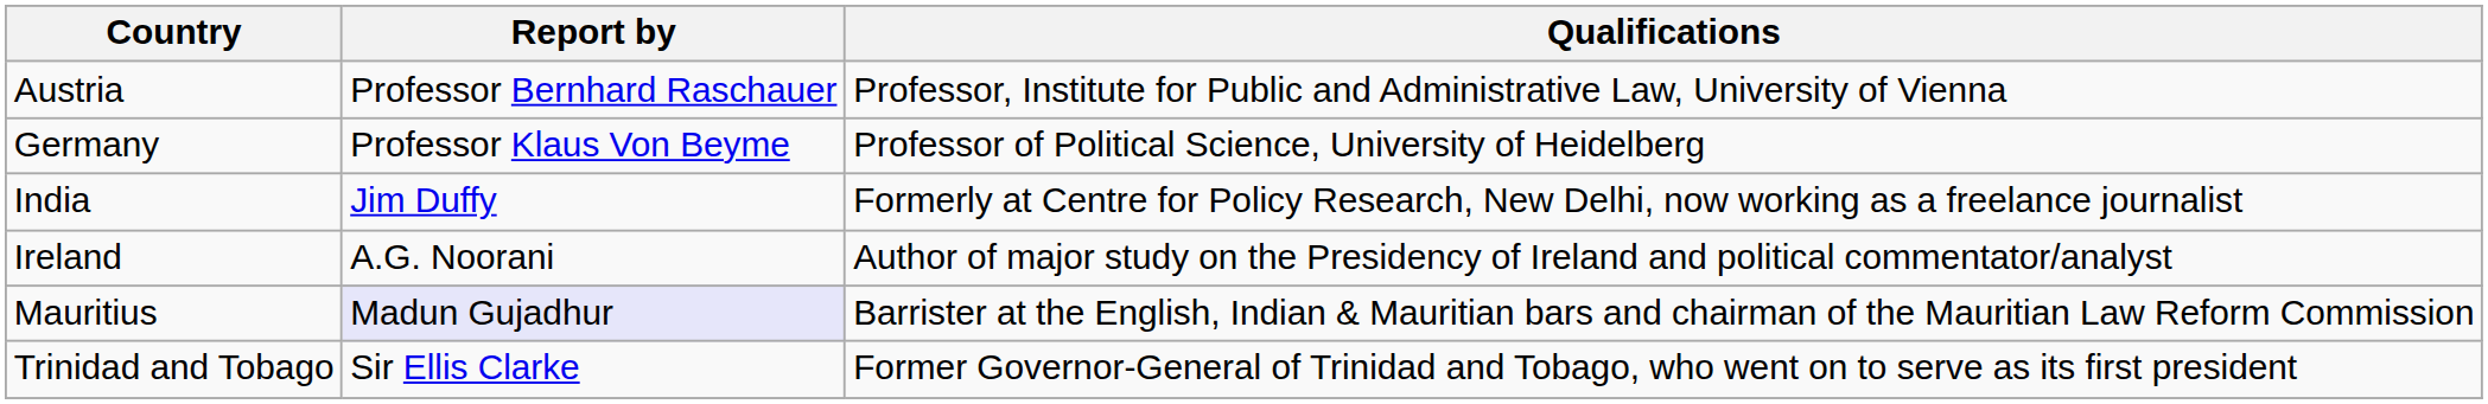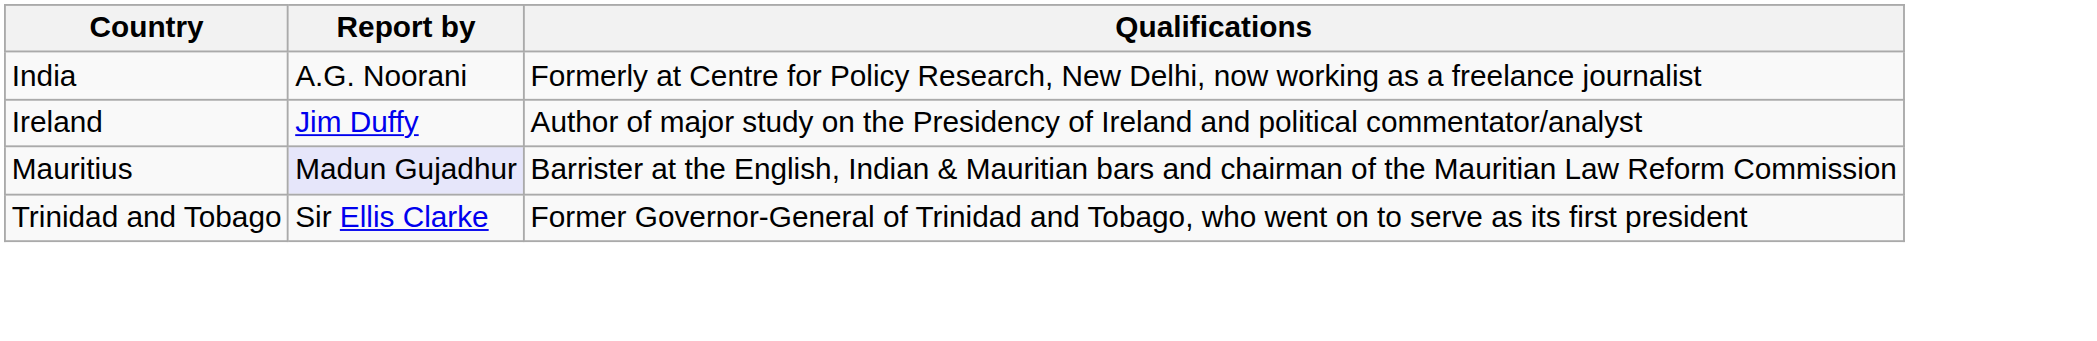- row: Austria | Professor Bernhard Raschauer | Professor, Institute for Public and Administrative Law, University of Vienna
- row: Germany | Professor Klaus Von Beyme | Professor of Political Science, University of Heidelberg
India | Report by: Jim Duffy -> A.G. Noorani
Ireland | Report by: A.G. Noorani -> Jim Duffy
